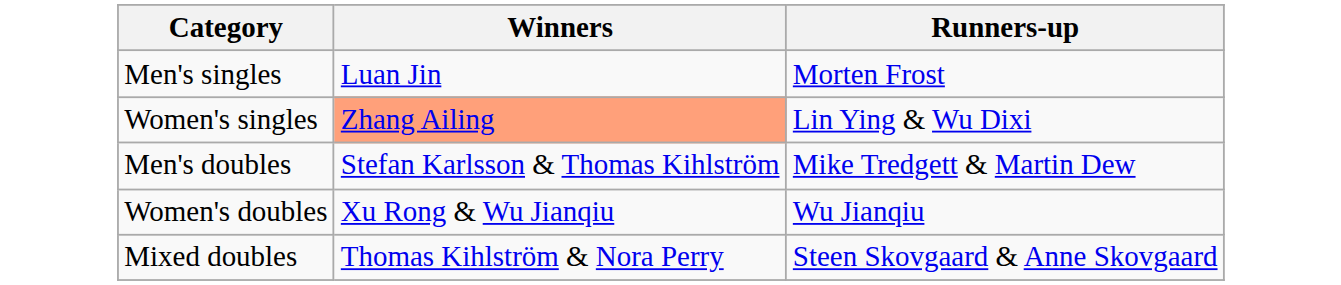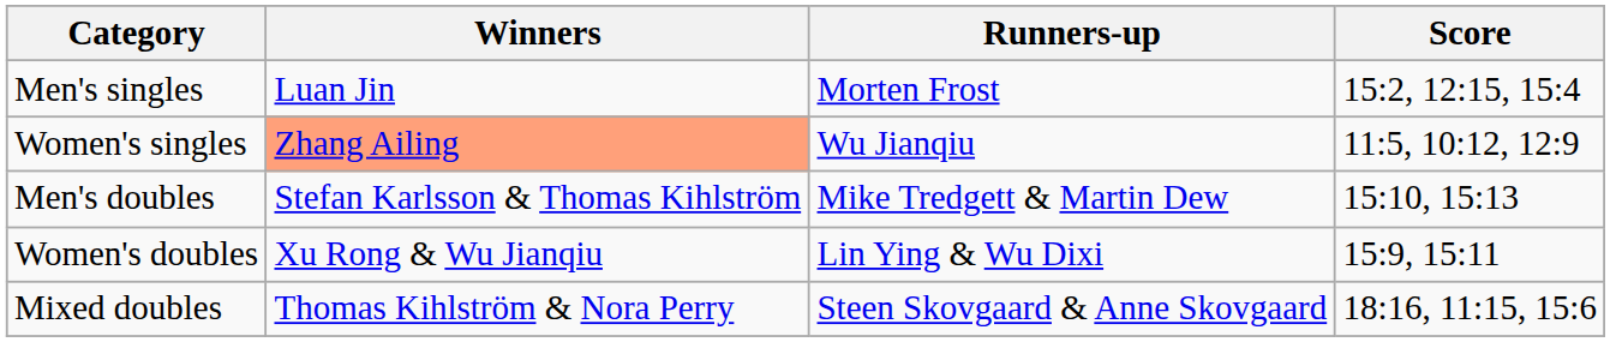+ column: Score | 15:2, 12:15, 15:4 | 11:5, 10:12, 12:9 | 15:10, 15:13 | 15:9, 15:11 | 18:16, 11:15, 15:6
Women's singles | Runners-up: Lin Ying & Wu Dixi -> Wu Jianqiu
Women's doubles | Runners-up: Wu Jianqiu -> Lin Ying & Wu Dixi
